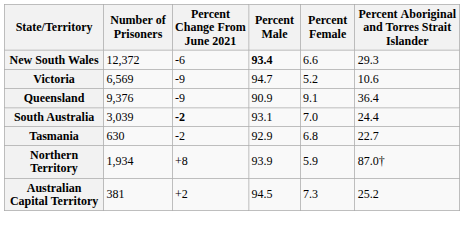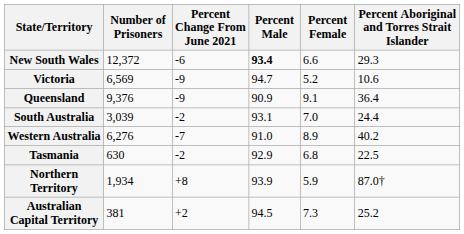South Australia | Percent Change From June 2021: bold -> normal
+ row: Western Australia | 6,276 | -7 | 91.0 | 8.9 | 40.2
Tasmania | Percent Aboriginal and Torres Strait Islander: 22.7 -> 22.5
